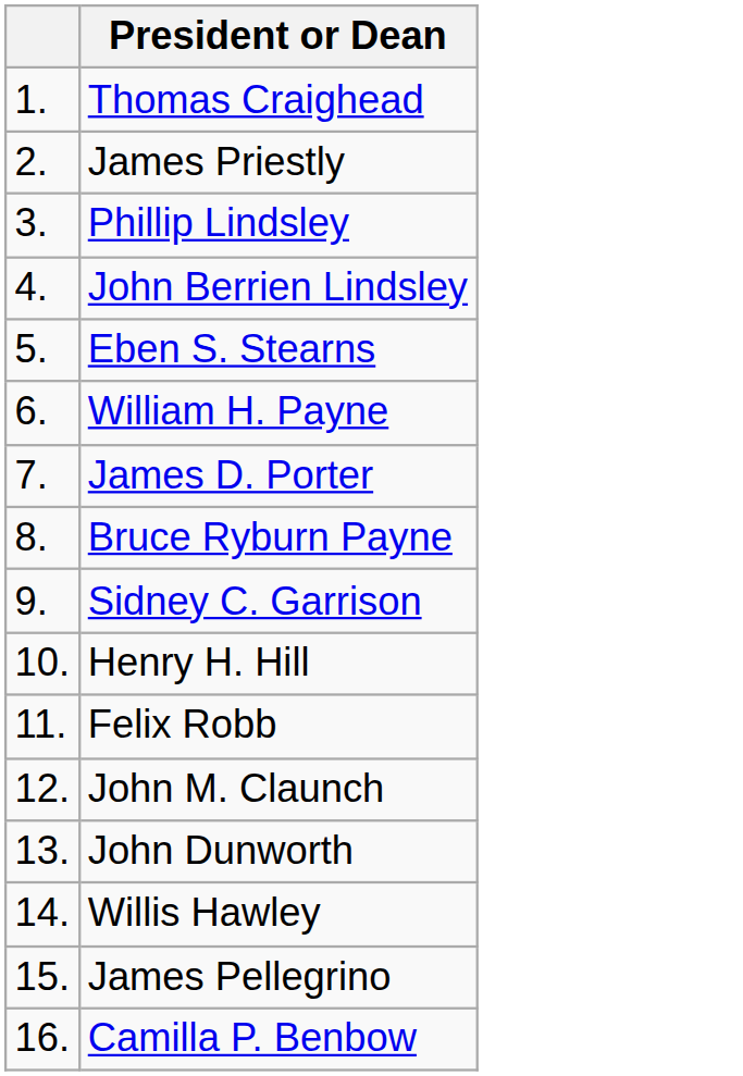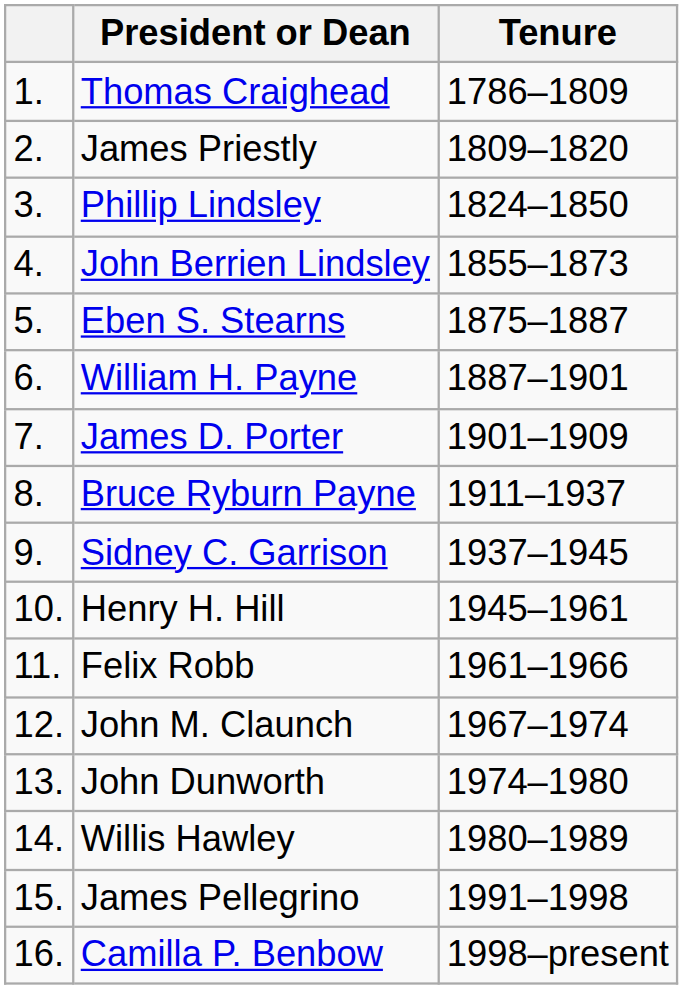+ column: Tenure | 1786–1809 | 1809–1820 | 1824–1850 | 1855–1873 | 1875–1887 | 1887–1901 | 1901–1909 | 1911–1937 | 1937–1945 | 1945–1961 | 1961–1966 | 1967–1974 | 1974–1980 | 1980–1989 | 1991–1998 | 1998–present
